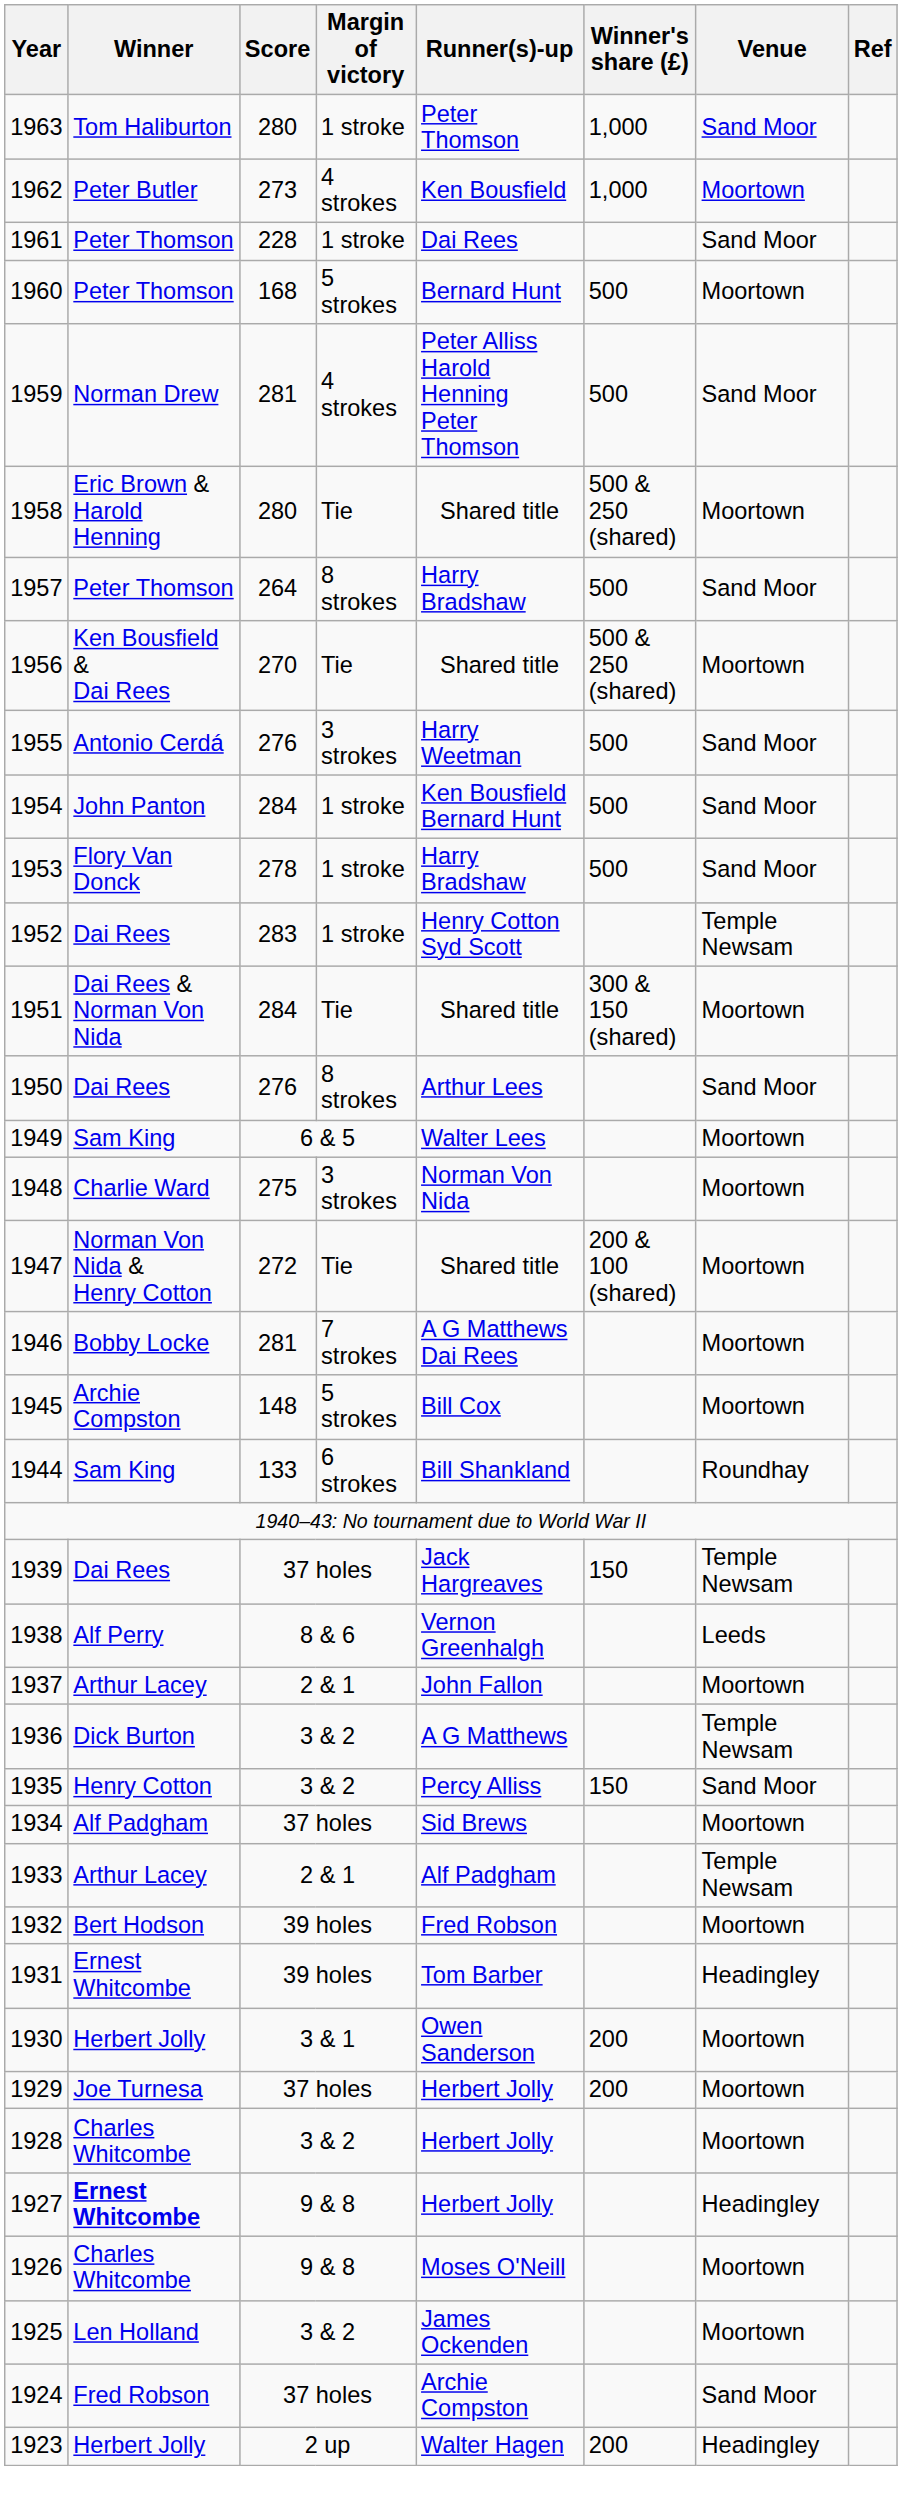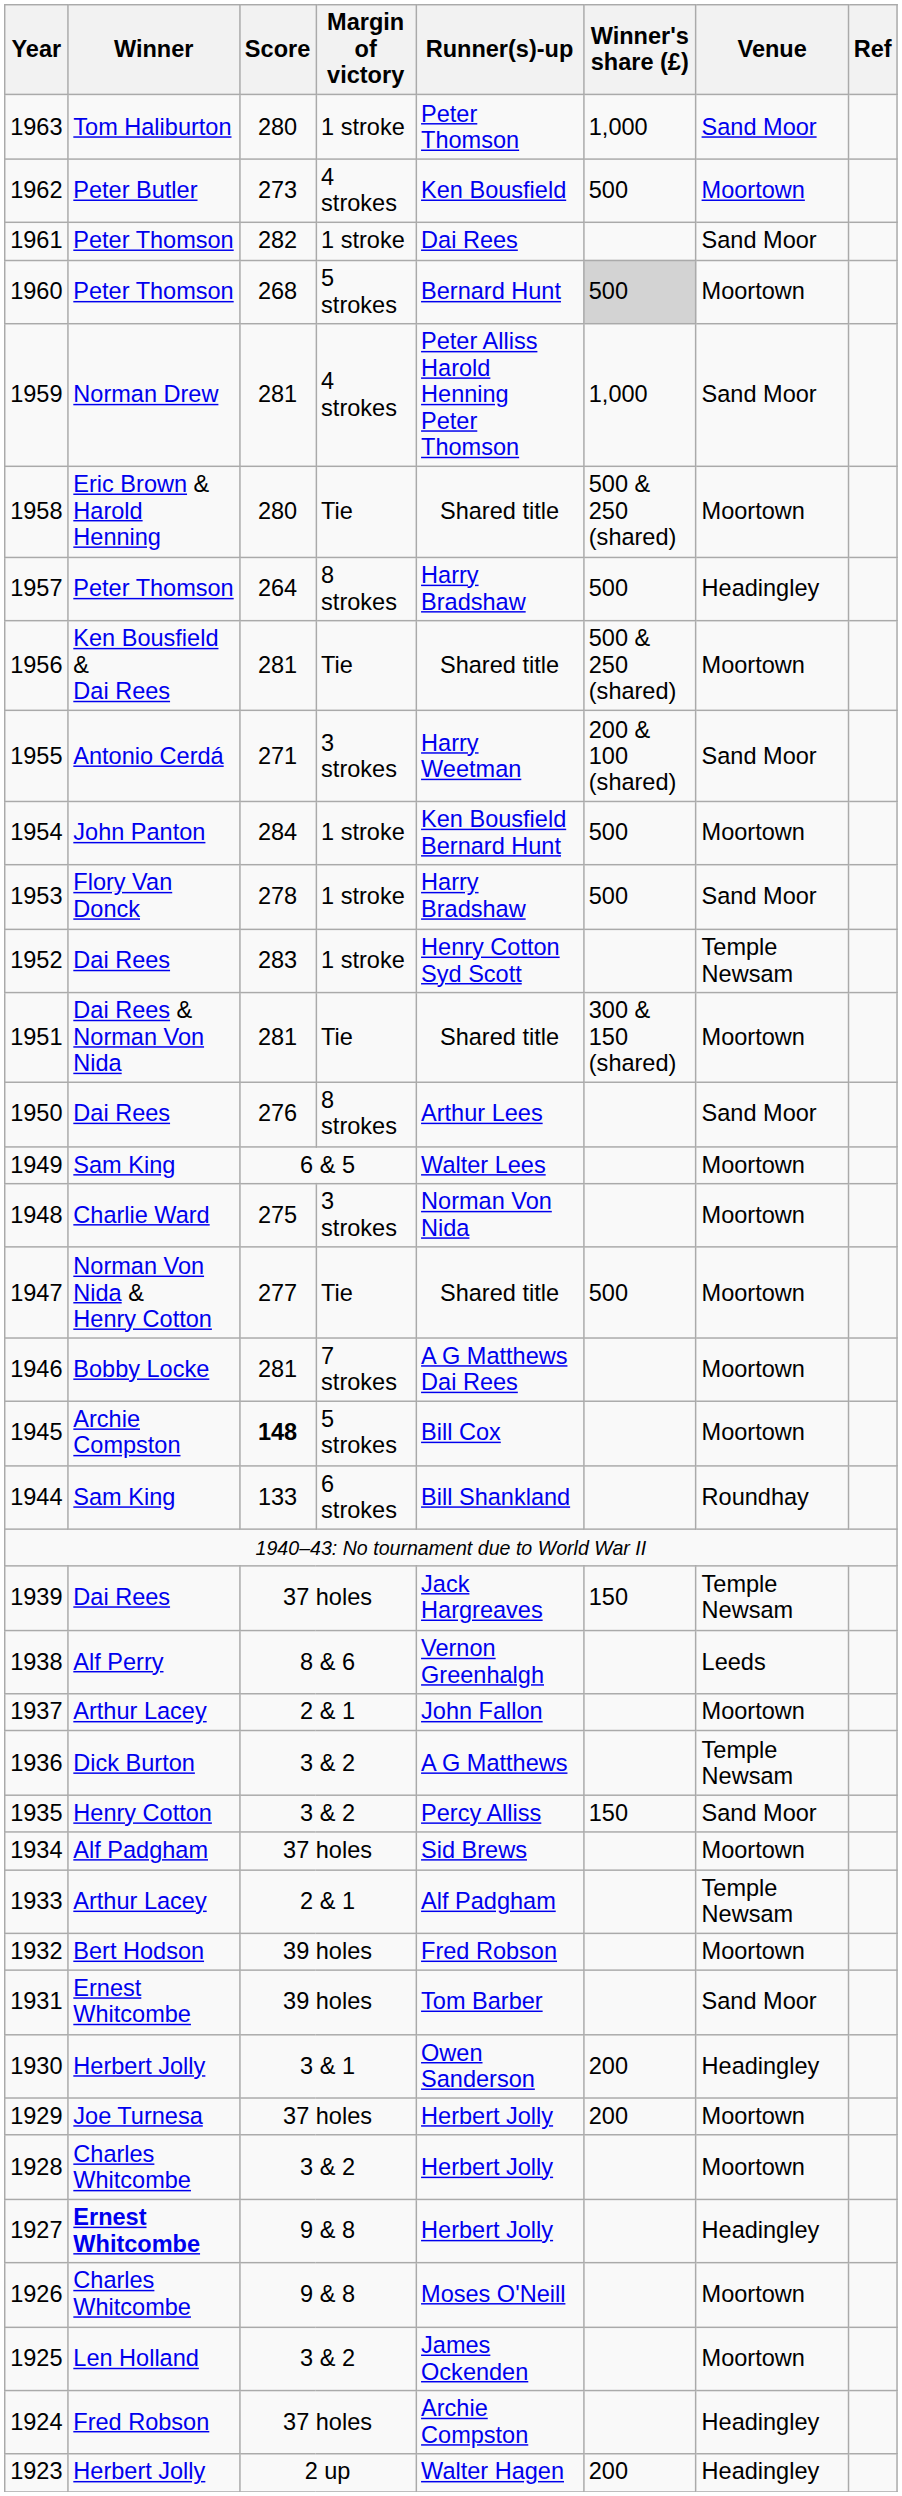1962 | Winner's share (£): 1,000 -> 500
1961 | Score: 228 -> 282
1960 | Score: 168 -> 268
1960 | Winner's share (£): no background -> lightgrey background
1959 | Winner's share (£): 500 -> 1,000
1957 | Venue: Sand Moor -> Headingley
1956 | Score: 270 -> 281
1955 | Score: 276 -> 271
1955 | Winner's share (£): 500 -> 200 & 100 (shared)
1954 | Venue: Sand Moor -> Moortown
1951 | Score: 284 -> 281
1947 | Score: 272 -> 277
1947 | Winner's share (£): 200 & 100 (shared) -> 500
1945 | Score: normal -> bold
1931 | Venue: Headingley -> Sand Moor
1930 | Venue: Moortown -> Headingley
1924 | Venue: Sand Moor -> Headingley
